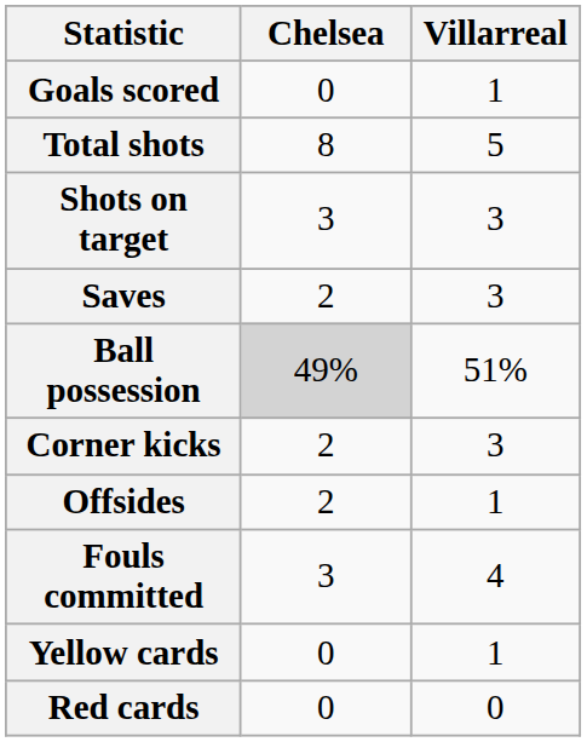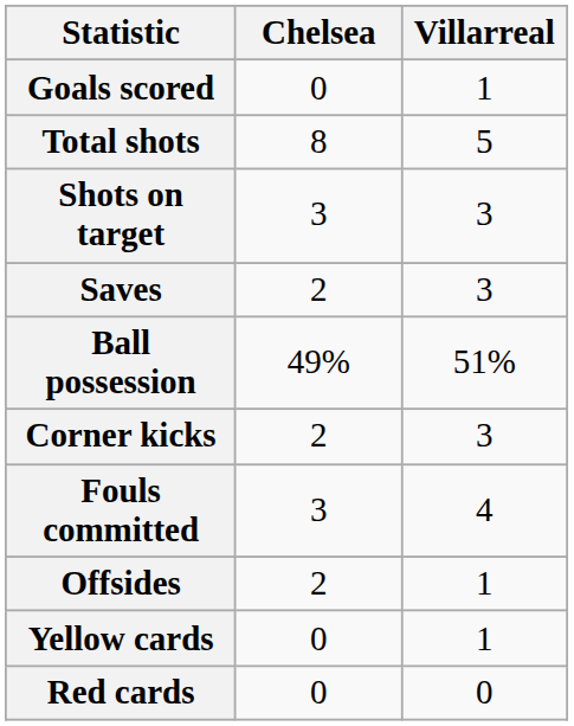Ball possession | Chelsea: lightgrey background -> no background
rows swapped: Fouls committed <-> Offsides
